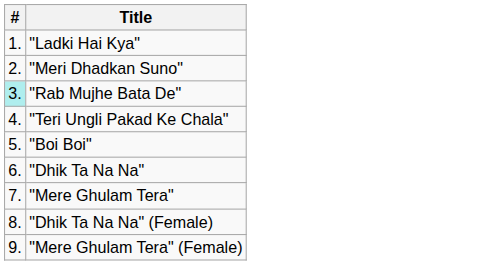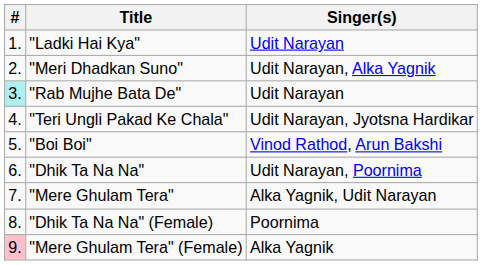+ column: Singer(s) | Udit Narayan | Udit Narayan, Alka Yagnik | Udit Narayan | Udit Narayan, Jyotsna Hardikar | Vinod Rathod, Arun Bakshi | Udit Narayan, Poornima | Alka Yagnik, Udit Narayan | Poornima | Alka Yagnik
"Mere Ghulam Tera" (Female) | #: no background -> pink background
